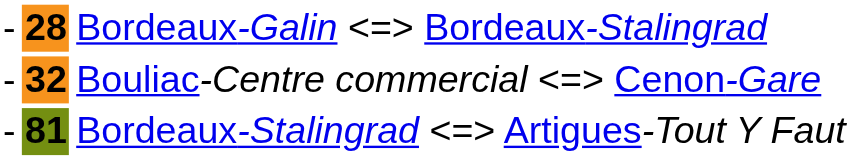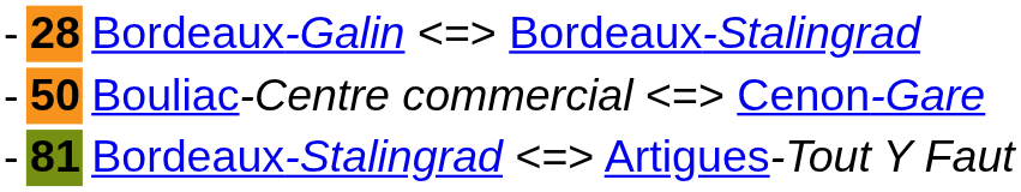Bouliac-Centre commercial Cenon-Gare | column 2: 32 -> 50
